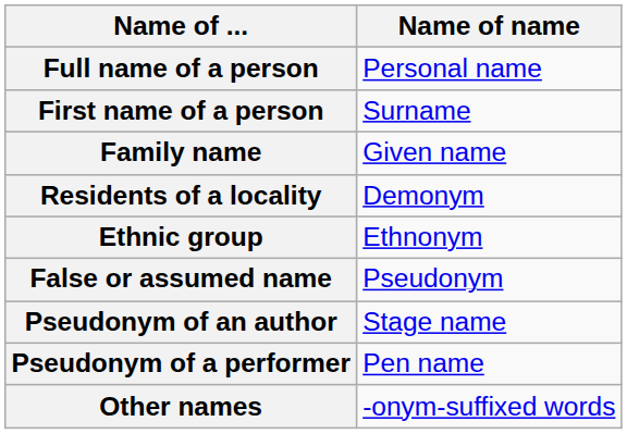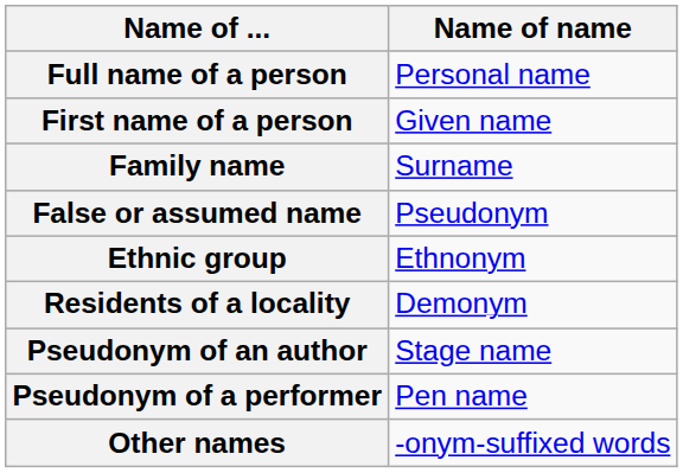First name of a person | Name of name: Surname -> Given name
Family name | Name of name: Given name -> Surname
rows swapped: Residents of a locality <-> False or assumed name
